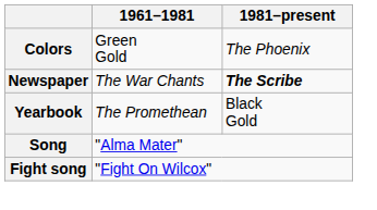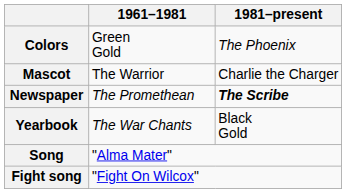+ row: Mascot | The Warrior | Charlie the Charger
Newspaper | 1961–1981: The War Chants -> The Promethean
Yearbook | 1961–1981: The Promethean -> The War Chants
